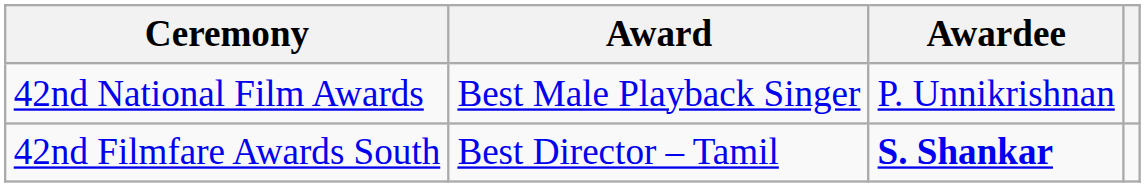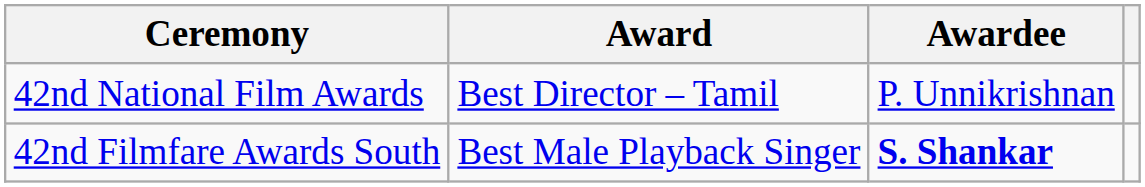42nd National Film Awards | Award: Best Male Playback Singer -> Best Director – Tamil
42nd Filmfare Awards South | Award: Best Director – Tamil -> Best Male Playback Singer
